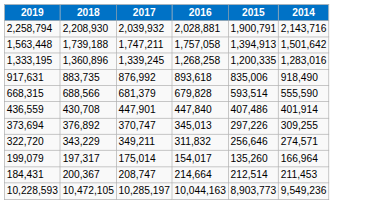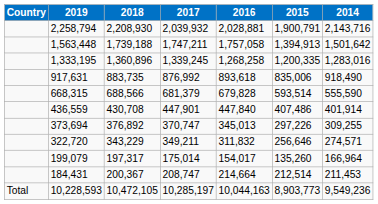+ column: Country | Total
